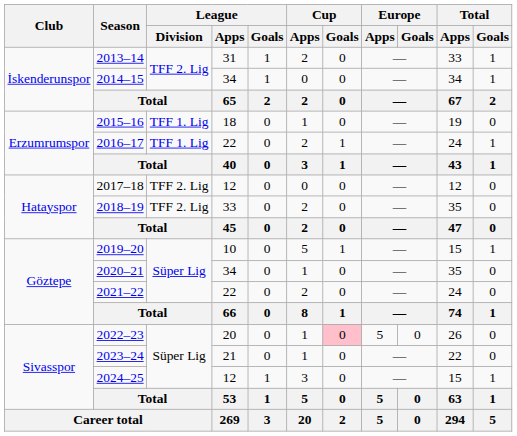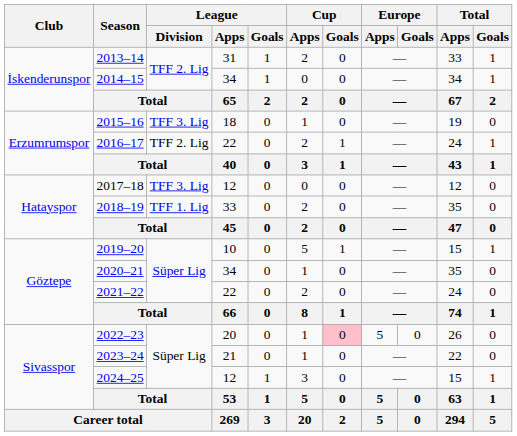2015–16 | League / Division: TFF 1. Lig -> TFF 3. Lig
2016–17 | League / Division: TFF 1. Lig -> TFF 2. Lig
2017–18 | League / Division: TFF 2. Lig -> TFF 3. Lig
2018–19 | League / Division: TFF 2. Lig -> TFF 1. Lig
